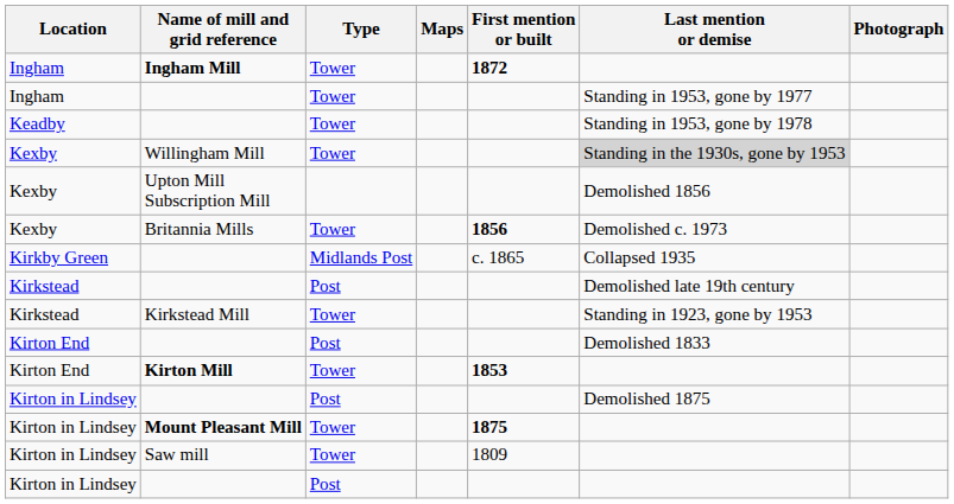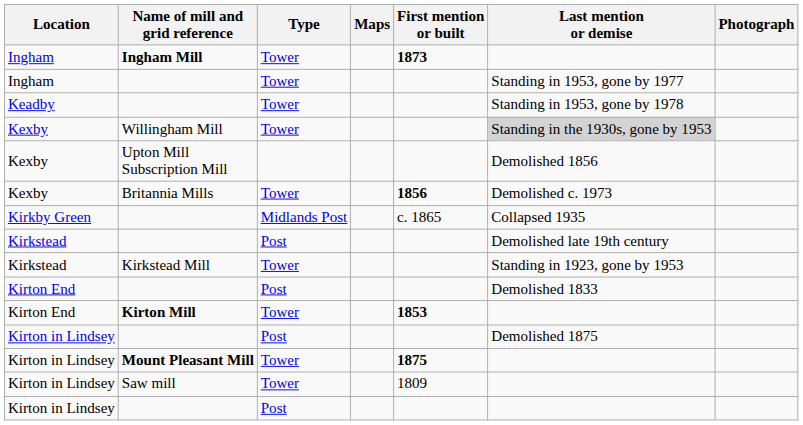Ingham Mill | First mention or built: 1872 -> 1873
